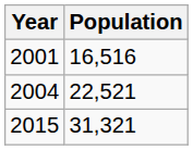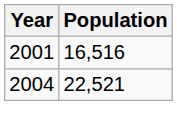- row: 2015 | 31,321
